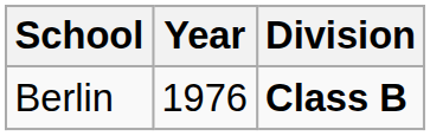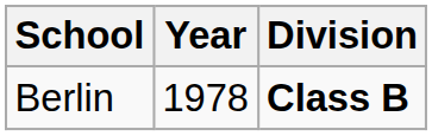Berlin | Year: 1976 -> 1978
